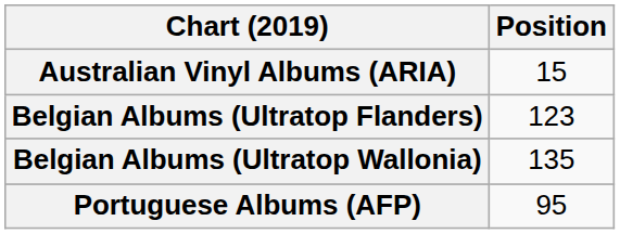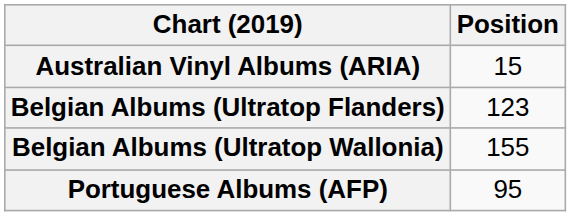Belgian Albums (Ultratop Wallonia) | Position: 135 -> 155
